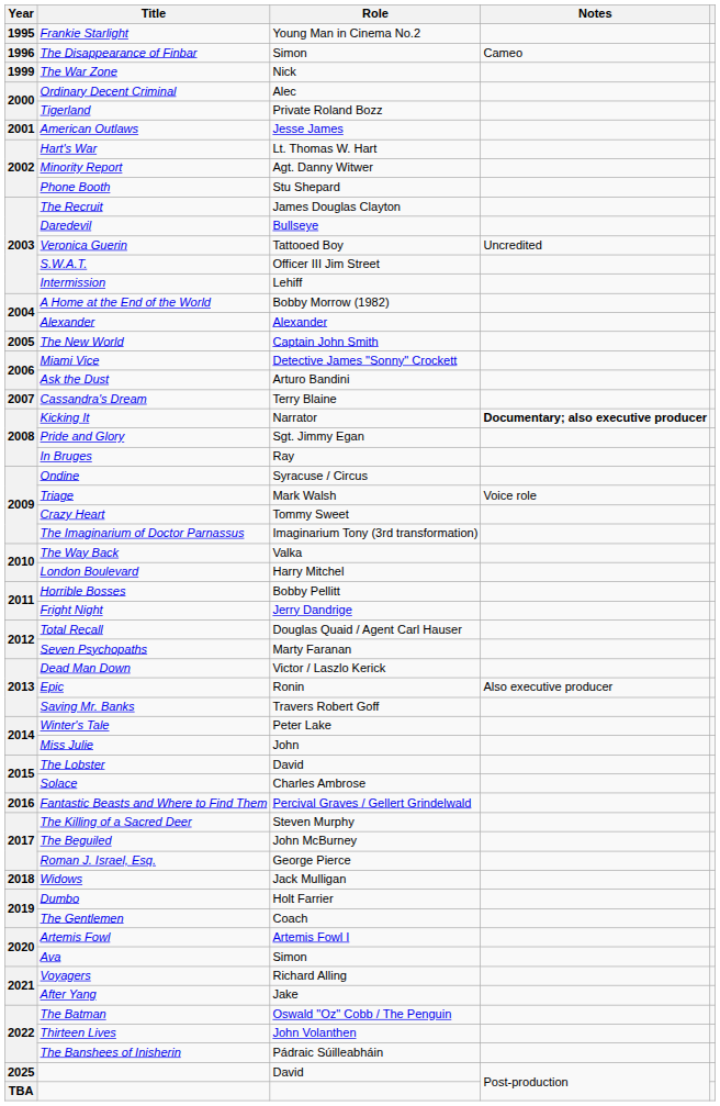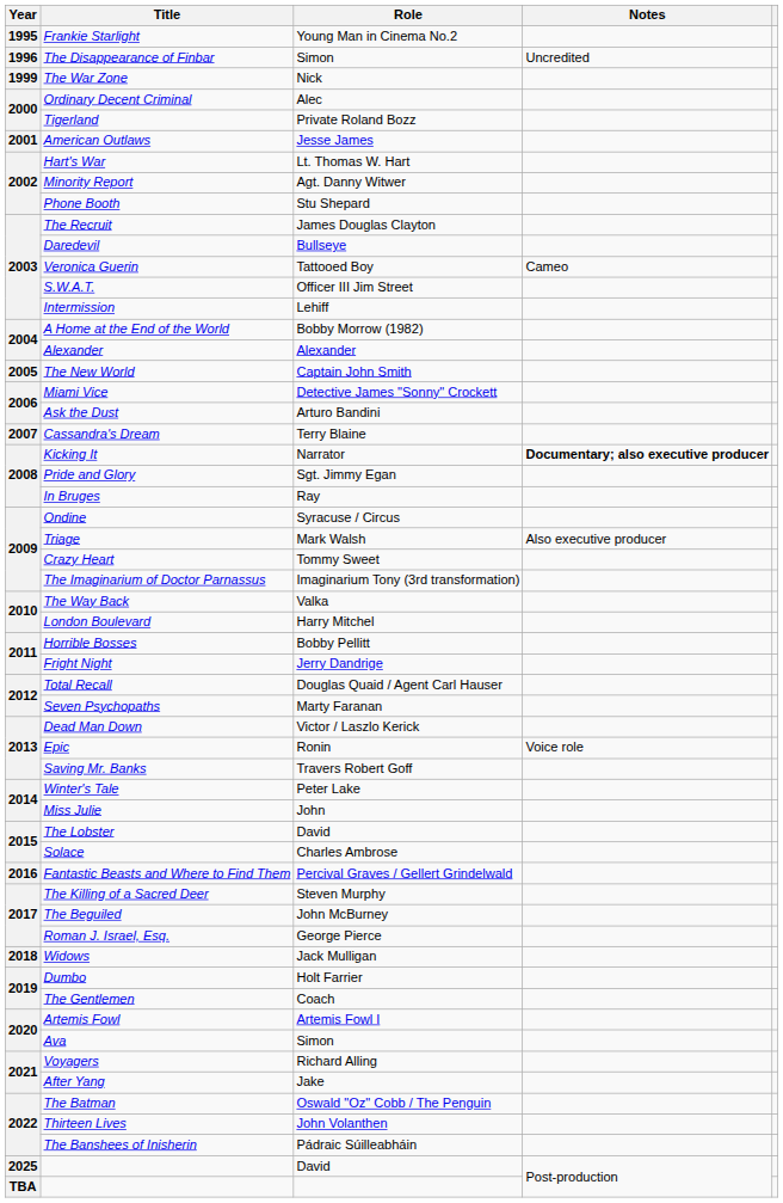The Disappearance of Finbar | Notes: Cameo -> Uncredited
Veronica Guerin | Notes: Uncredited -> Cameo
Triage | Notes: Voice role -> Also executive producer
Epic | Notes: Also executive producer -> Voice role
